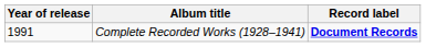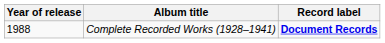Complete Recorded Works (1928–1941) | Year of release: 1991 -> 1988
